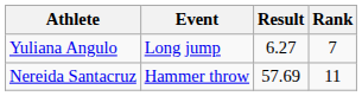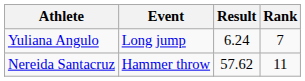Yuliana Angulo | Result: 6.27 -> 6.24
Nereida Santacruz | Result: 57.69 -> 57.62
